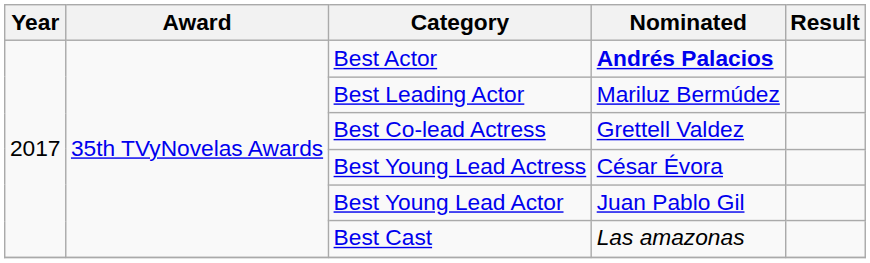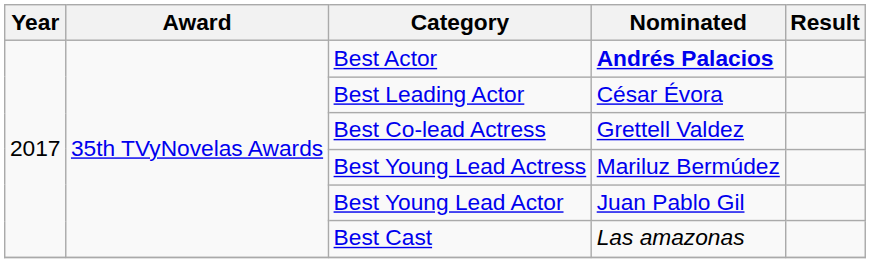Best Leading Actor | Nominated: Mariluz Bermúdez -> César Évora
Best Young Lead Actress | Nominated: César Évora -> Mariluz Bermúdez
